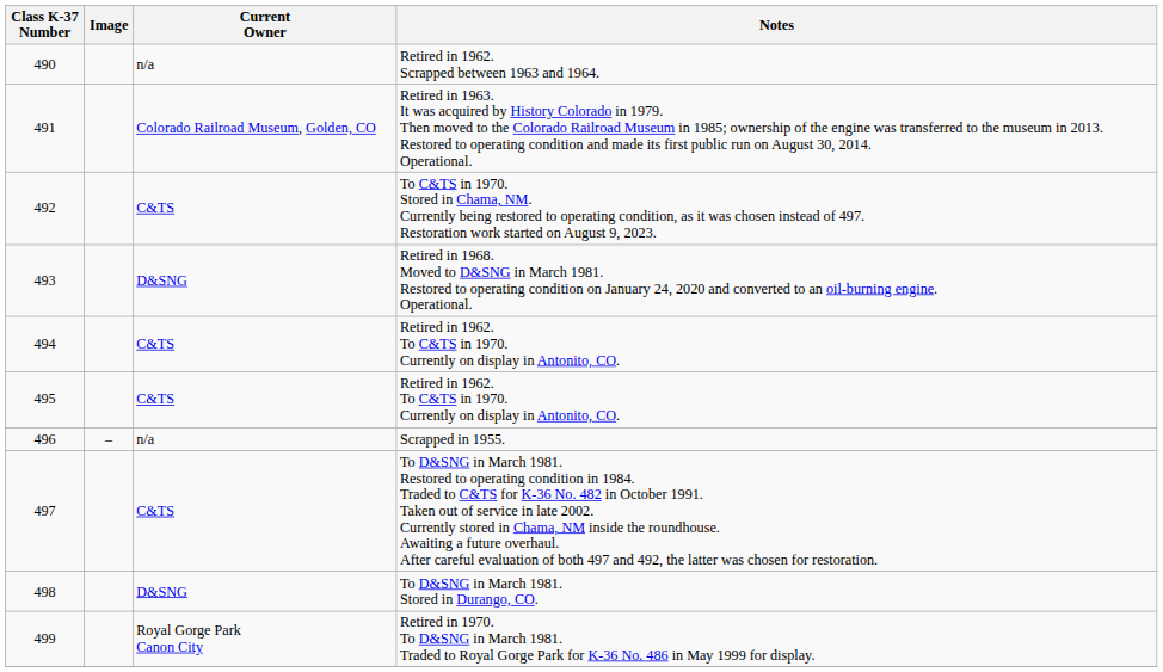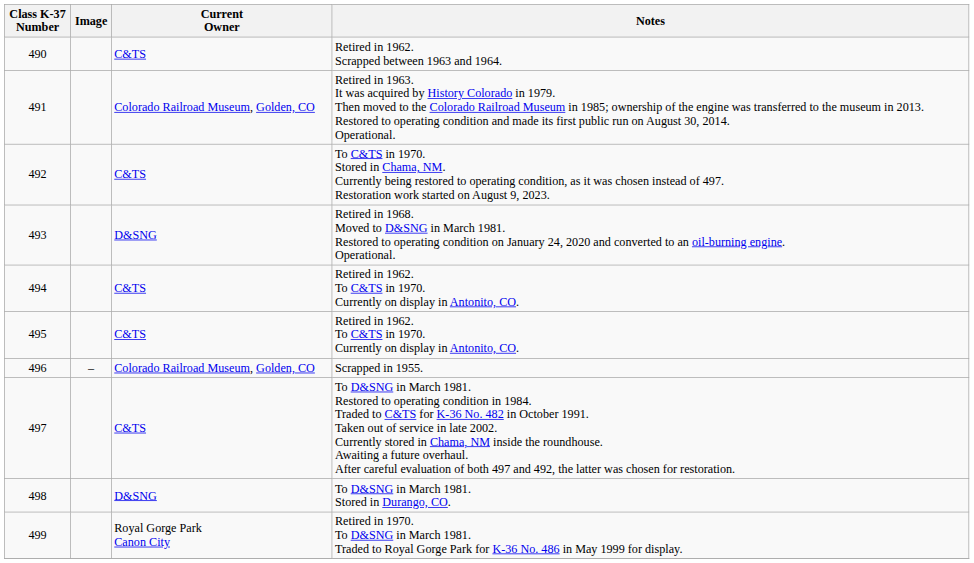Retired in 1962. Scrapped between 1963 and 1964. | Current Owner: n/a -> C&TS
Scrapped in 1955. | Current Owner: n/a -> Colorado Railroad Museum, Golden, CO
